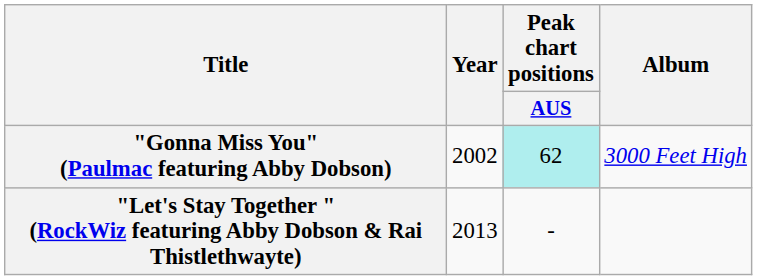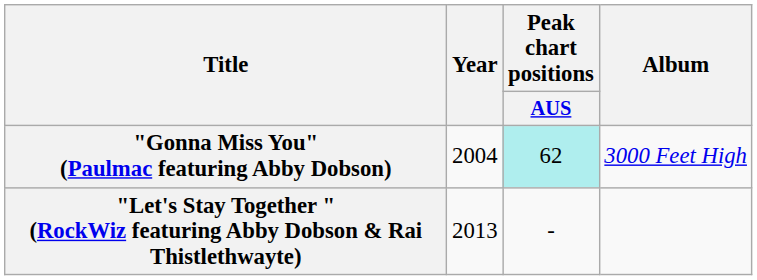"Gonna Miss You" (Paulmac featuring Abby Dobson) | Year: 2002 -> 2004
